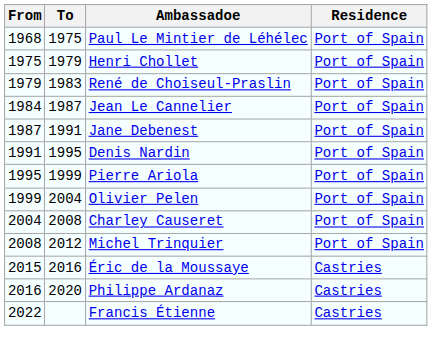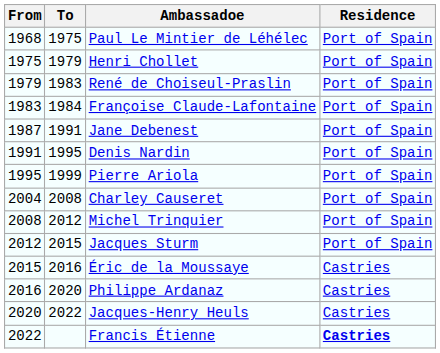+ row: 1983 | 1984 | Françoise Claude-Lafontaine | Port of Spain
- row: 1984 | 1987 | Jean Le Cannelier | Port of Spain
- row: 1999 | 2004 | Olivier Pelen | Port of Spain
+ row: 2012 | 2015 | Jacques Sturm | Port of Spain
+ row: 2020 | 2022 | Jacques-Henry Heuls | Castries
Francis Étienne | Residence: normal -> bold
